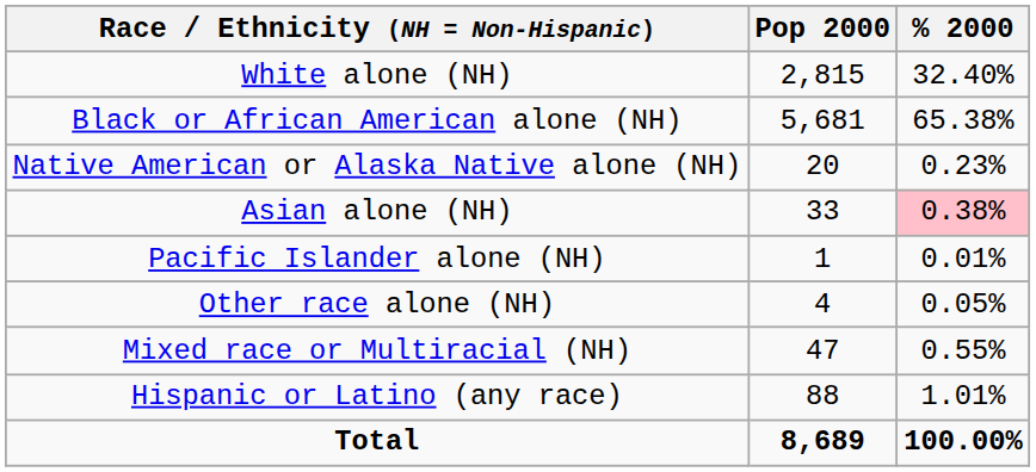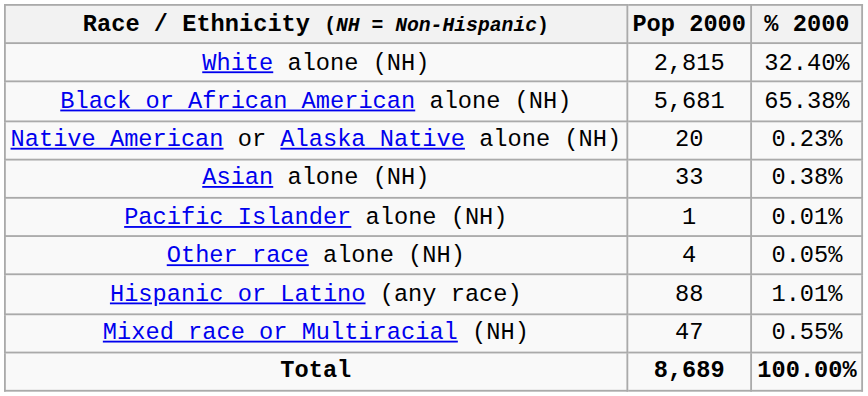Asian alone (NH) | % 2000: pink background -> no background
rows swapped: Mixed race or Multiracial (NH) <-> Hispanic or Latino (any race)
